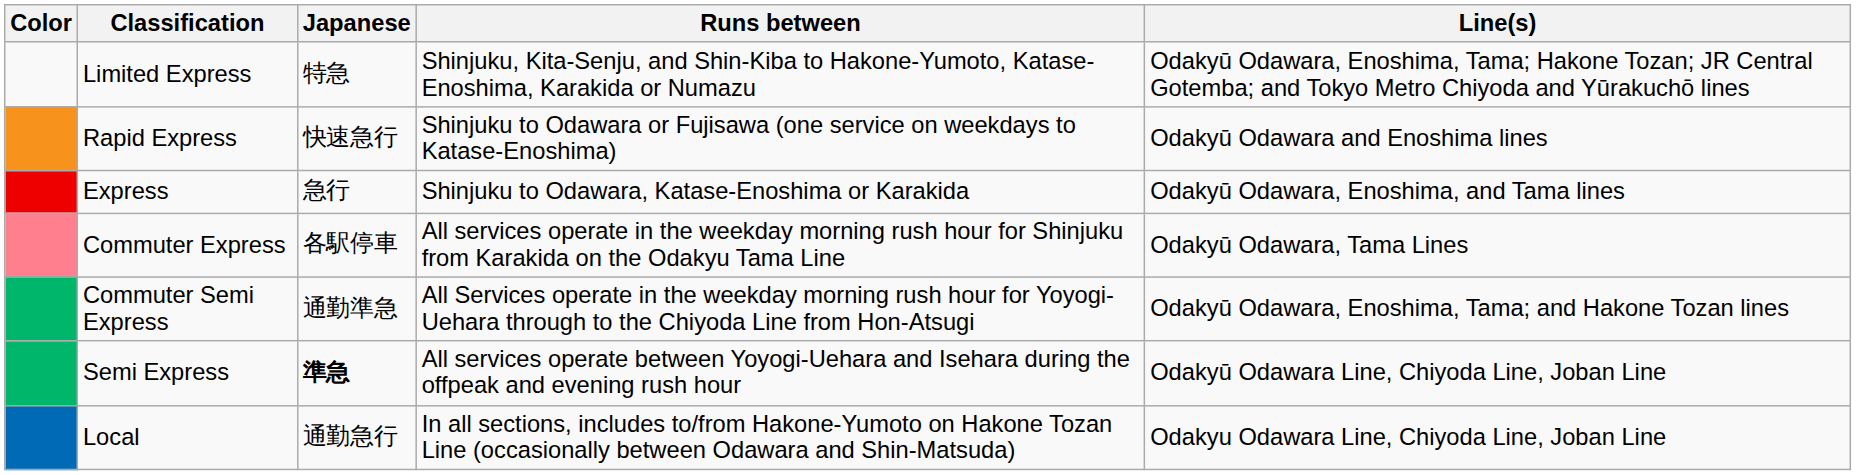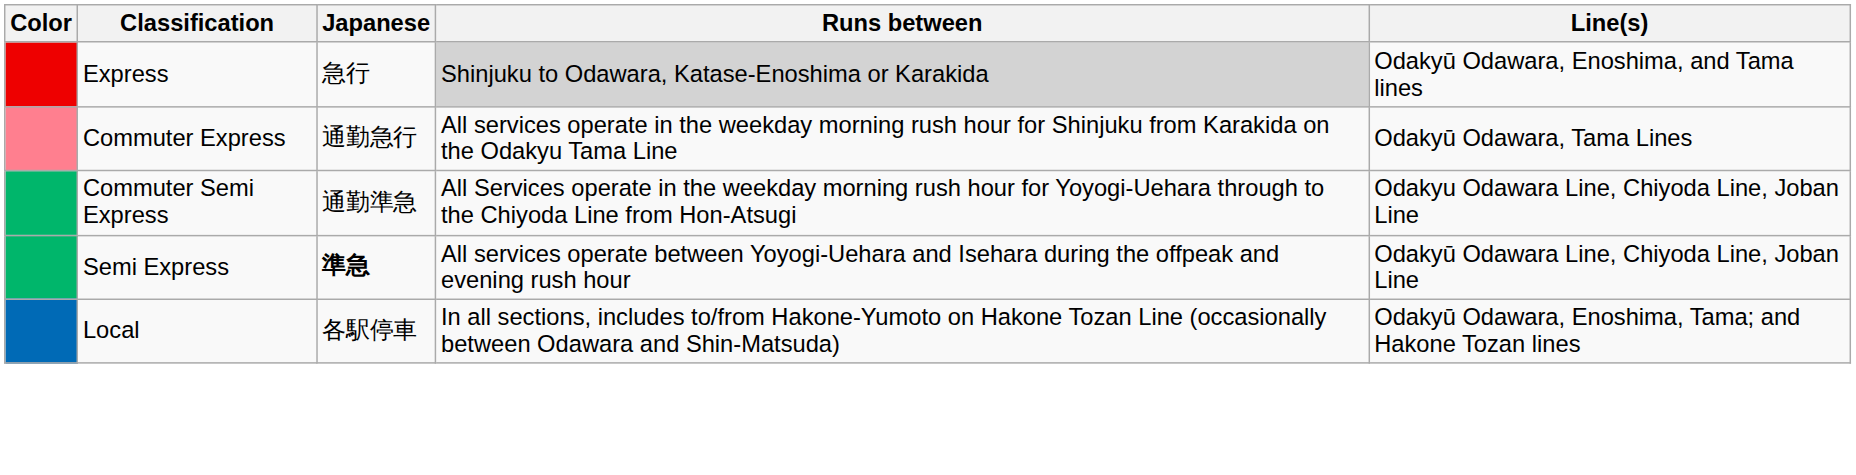- row: Limited Express | 特急 | Shinjuku, Kita-Senju, and Shin-Kiba to Hakone-Yumoto, Katase-Enoshima, Karakida or Numazu | Odakyū Odawara, Enoshima, Tama; Hakone Tozan; JR Central Gotemba; and Tokyo Metro Chiyoda and Yūrakuchō lines
- row: Rapid Express | 快速急行 | Shinjuku to Odawara or Fujisawa (one service on weekdays to Katase-Enoshima) | Odakyū Odawara and Enoshima lines
Express | Runs between: no background -> lightgrey background
Commuter Express | Japanese: 各駅停車 -> 通勤急行
Commuter Semi Express | Line(s): Odakyū Odawara, Enoshima, Tama; and Hakone Tozan lines -> Odakyu Odawara Line, Chiyoda Line, Joban Line
Local | Japanese: 通勤急行 -> 各駅停車
Local | Line(s): Odakyu Odawara Line, Chiyoda Line, Joban Line -> Odakyū Odawara, Enoshima, Tama; and Hakone Tozan lines
